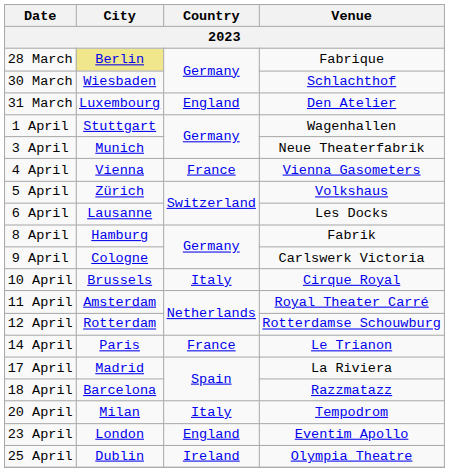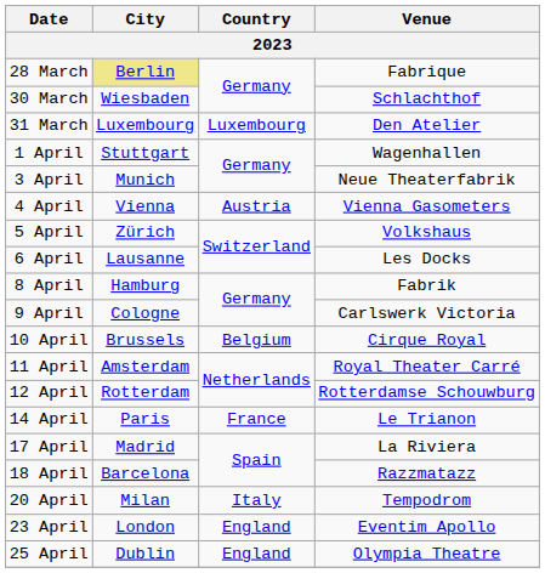31 March | Country: England -> Luxembourg
4 April | Country: France -> Austria
10 April | Country: Italy -> Belgium
25 April | Country: Ireland -> England
